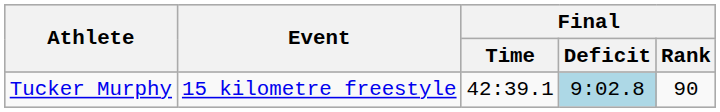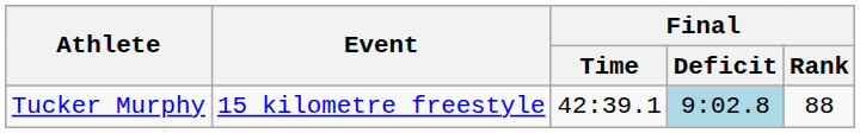Tucker Murphy | Final / Rank: 90 -> 88
